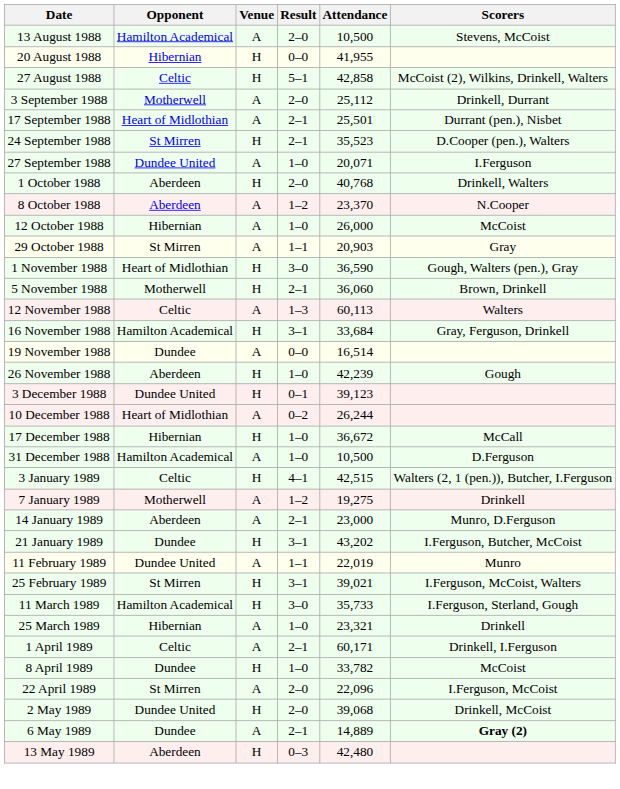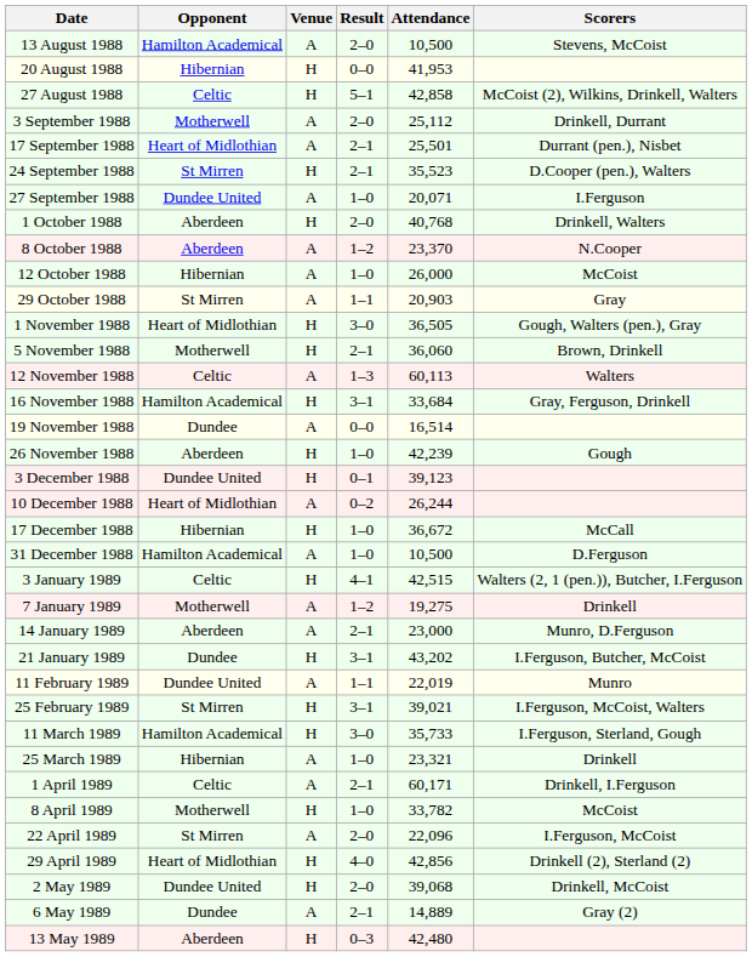20 August 1988 | Attendance: 41,955 -> 41,953
1 November 1988 | Attendance: 36,590 -> 36,505
8 April 1989 | Opponent: Dundee -> Motherwell
+ row: 29 April 1989 | Heart of Midlothian | H | 4–0 | 42,856 | Drinkell (2), Sterland (2)
6 May 1989 | Scorers: bold -> normal
